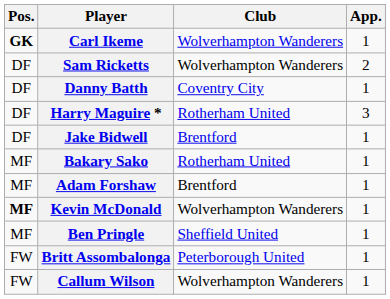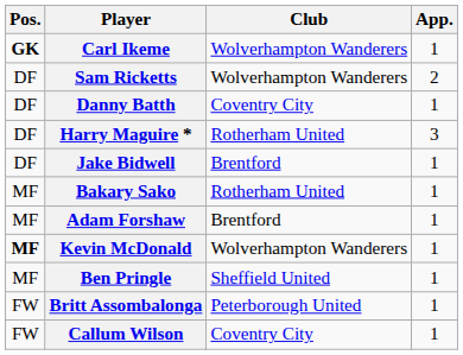Callum Wilson | Club: Wolverhampton Wanderers -> Coventry City
